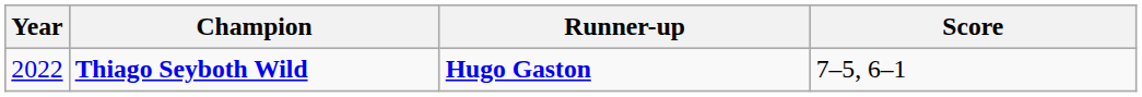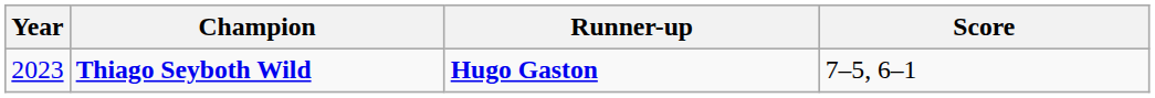Thiago Seyboth Wild | Year: 2022 -> 2023
